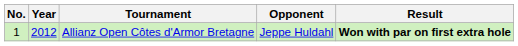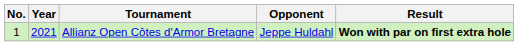Allianz Open Côtes d'Armor Bretagne | Year: 2012 -> 2021
